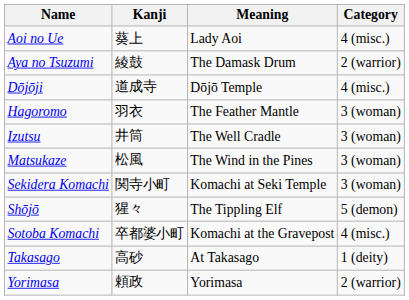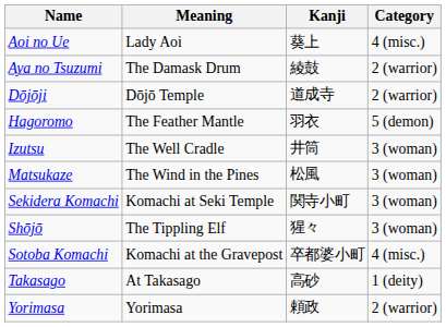columns swapped: Kanji <-> Meaning
Dōjōji | Category: 4 (misc.) -> 2 (warrior)
Hagoromo | Category: 3 (woman) -> 5 (demon)
Shōjō | Category: 5 (demon) -> 3 (woman)
